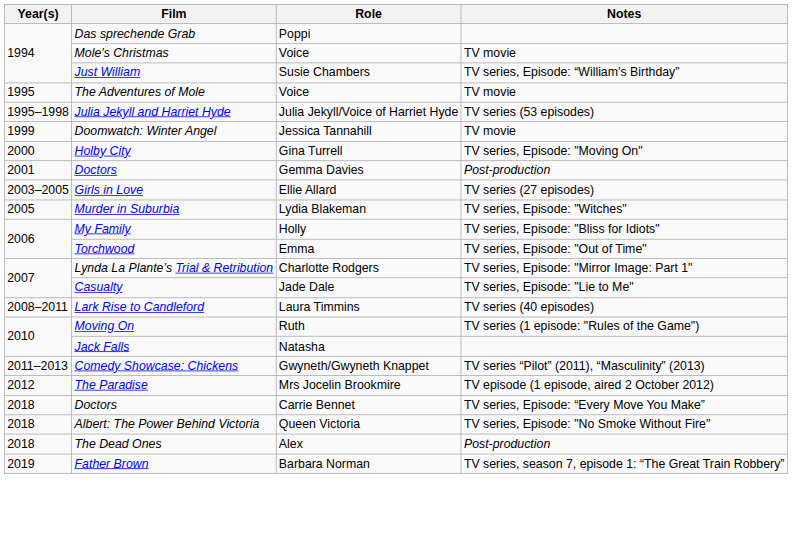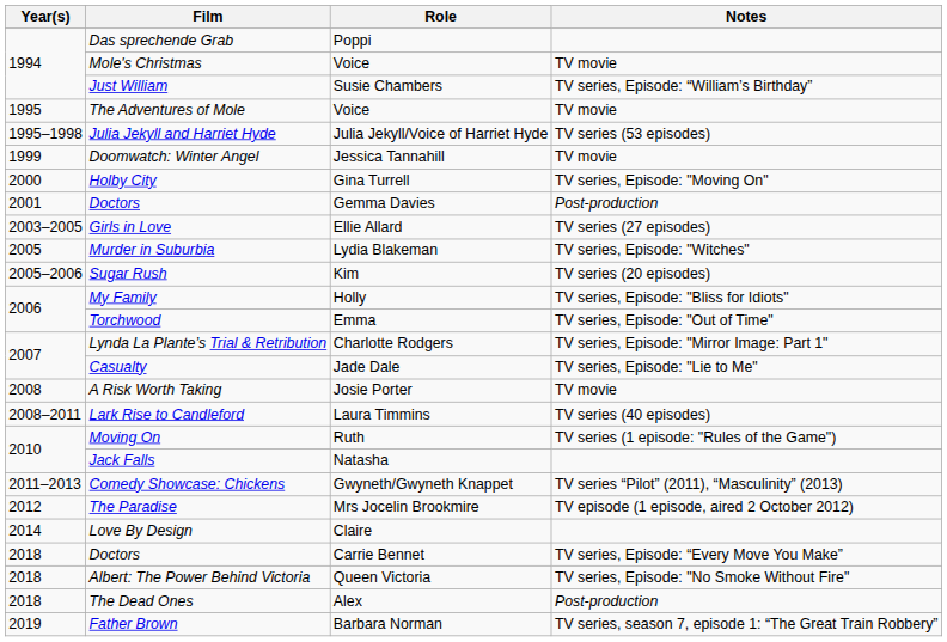+ row: 2005–2006 | Sugar Rush | Kim | TV series (20 episodes)
+ row: 2008 | A Risk Worth Taking | Josie Porter | TV movie
+ row: 2014 | Love By Design | Claire
